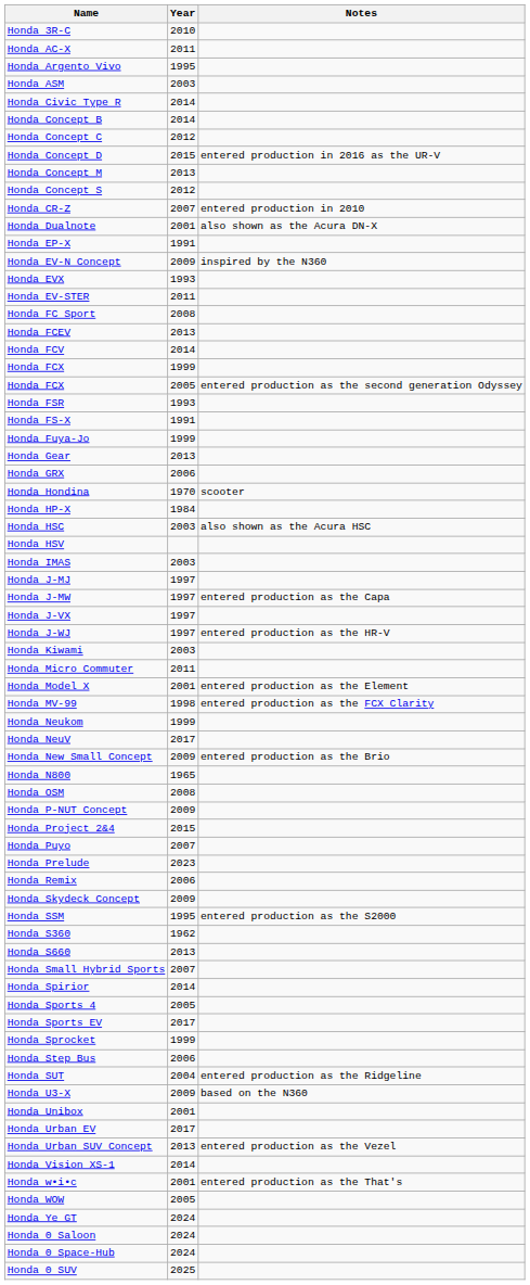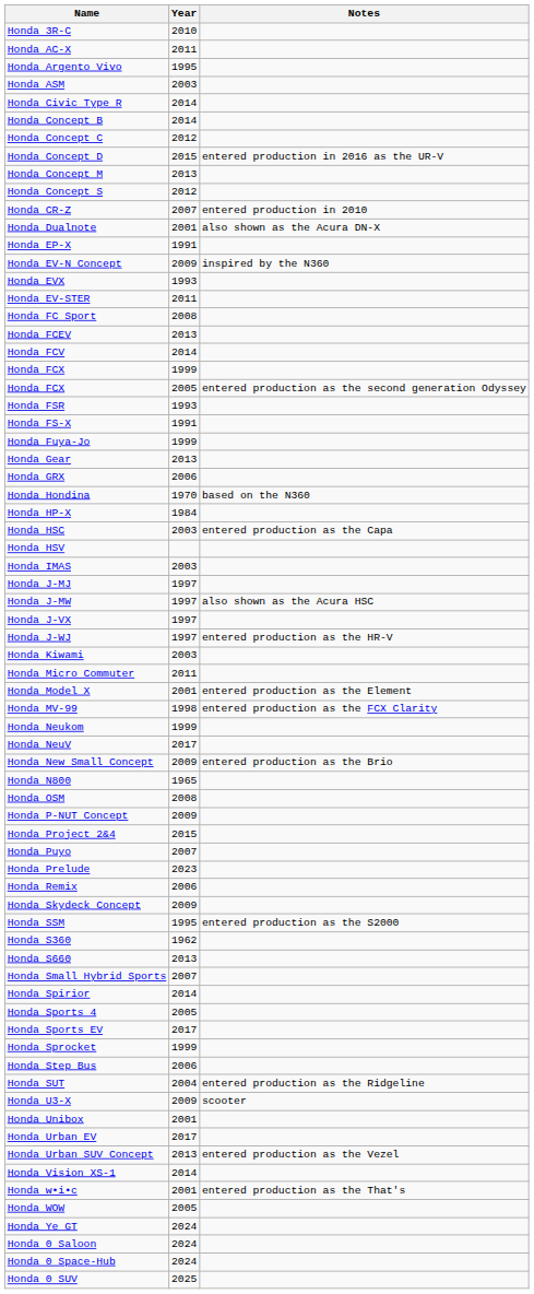Honda Hondina | Notes: scooter -> based on the N360
Honda HSC | Notes: also shown as the Acura HSC -> entered production as the Capa
Honda J-MW | Notes: entered production as the Capa -> also shown as the Acura HSC
Honda U3-X | Notes: based on the N360 -> scooter
